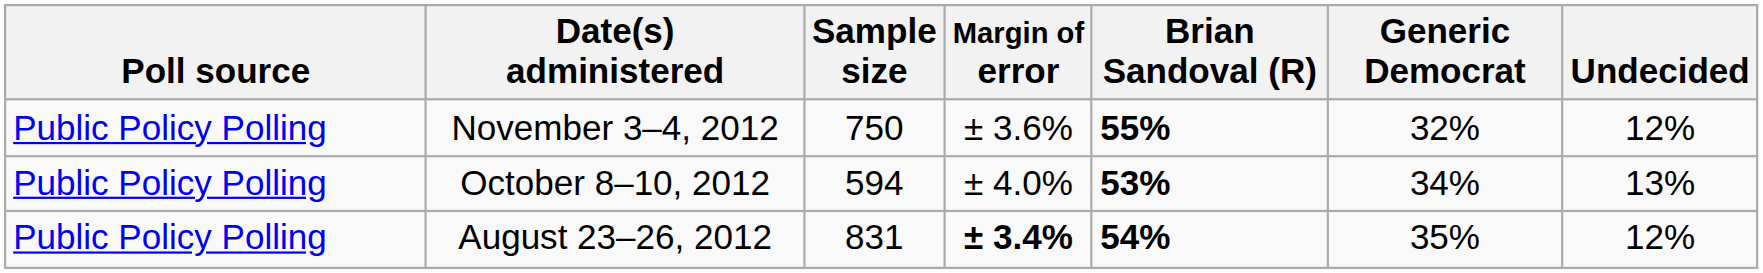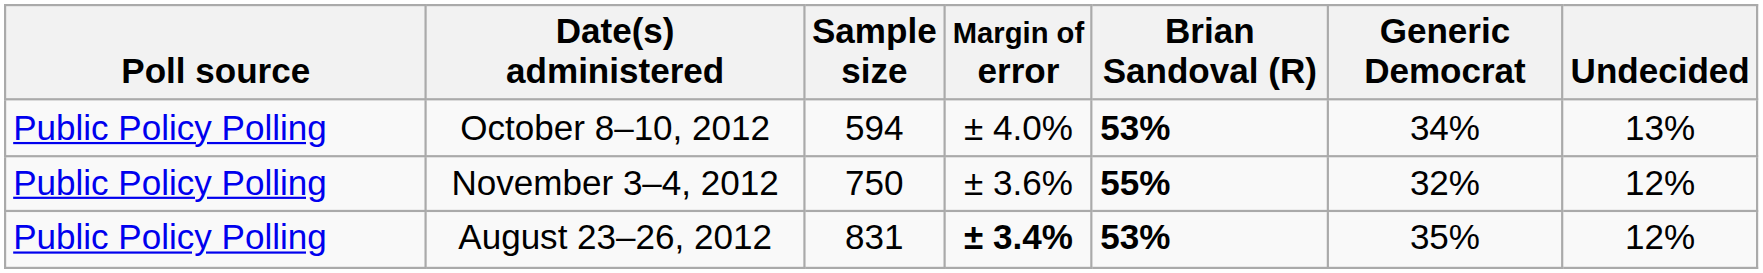rows swapped: November 3–4, 2012 <-> October 8–10, 2012
August 23–26, 2012 | Brian Sandoval (R): 54% -> 53%
